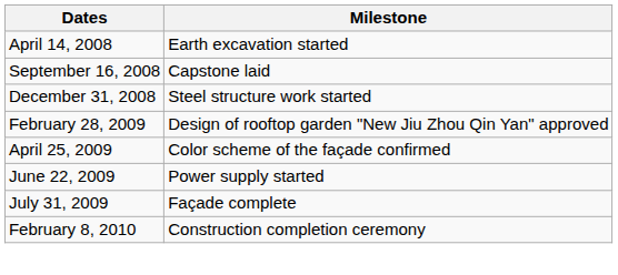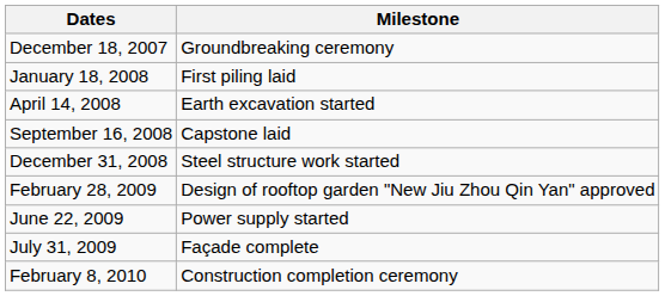+ row: December 18, 2007 | Groundbreaking ceremony
+ row: January 18, 2008 | First piling laid
- row: April 25, 2009 | Color scheme of the façade confirmed
